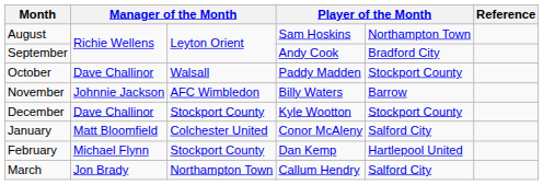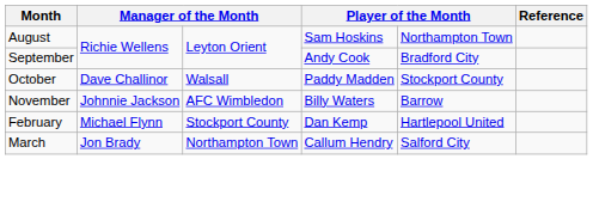- row: December | Dave Challinor | Stockport County | Kyle Wootton | Stockport County
- row: January | Matt Bloomfield | Colchester United | Conor McAleny | Salford City
